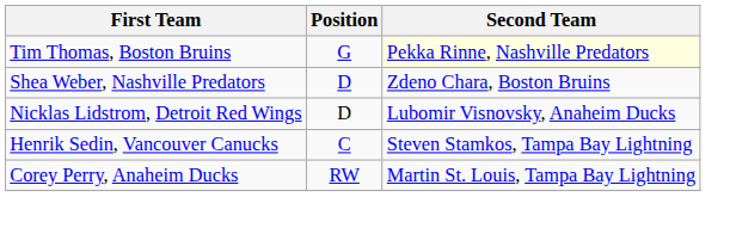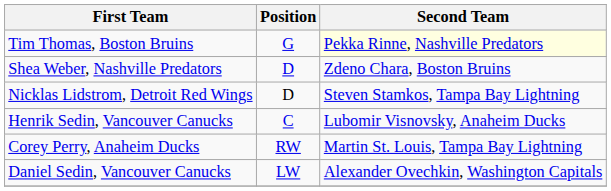Nicklas Lidstrom, Detroit Red Wings | Second Team: Lubomir Visnovsky, Anaheim Ducks -> Steven Stamkos, Tampa Bay Lightning
Henrik Sedin, Vancouver Canucks | Second Team: Steven Stamkos, Tampa Bay Lightning -> Lubomir Visnovsky, Anaheim Ducks
+ row: Daniel Sedin, Vancouver Canucks | LW | Alexander Ovechkin, Washington Capitals
